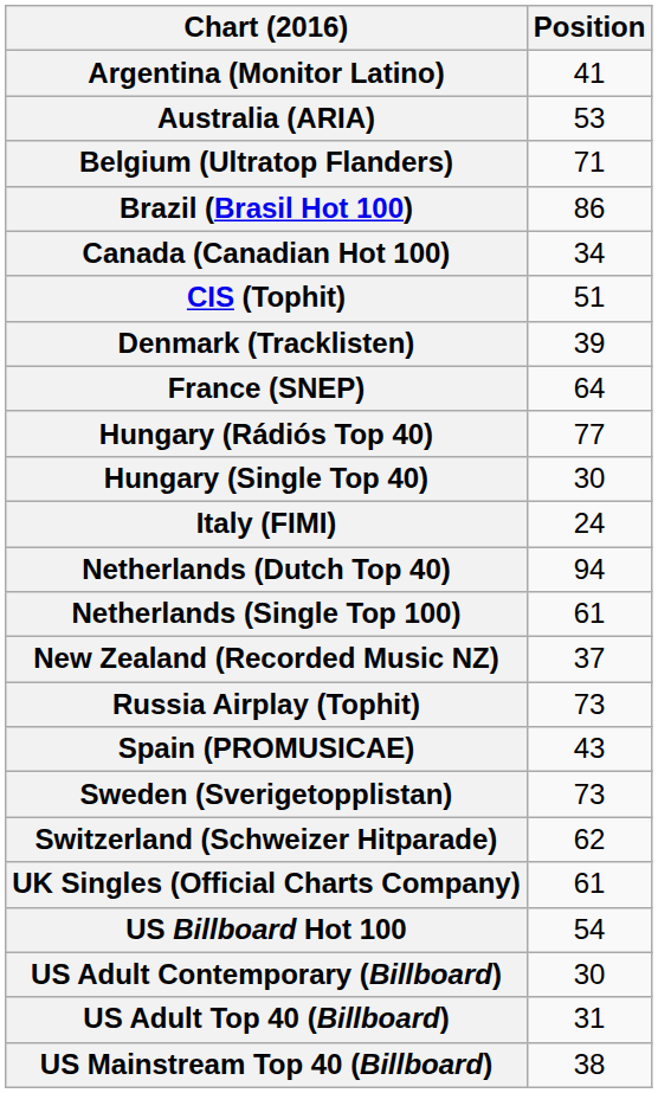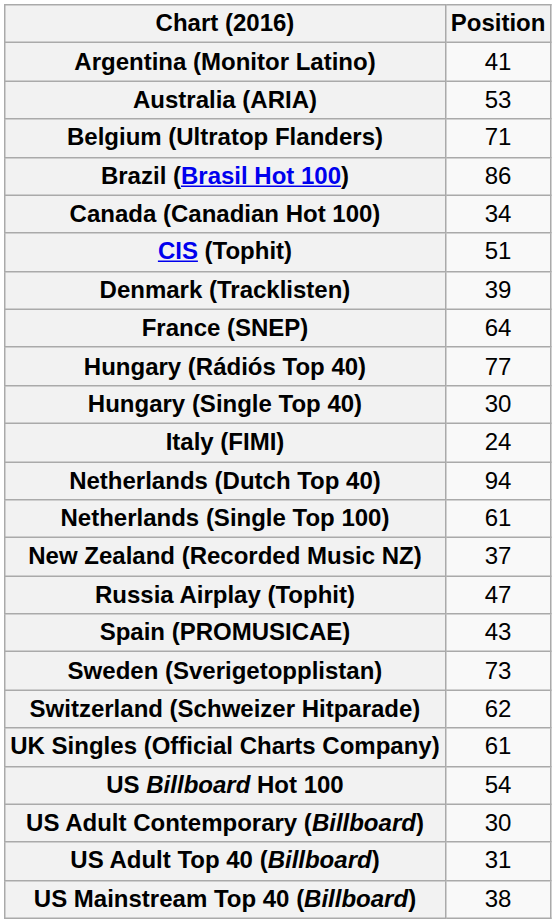Russia Airplay (Tophit) | Position: 73 -> 47
